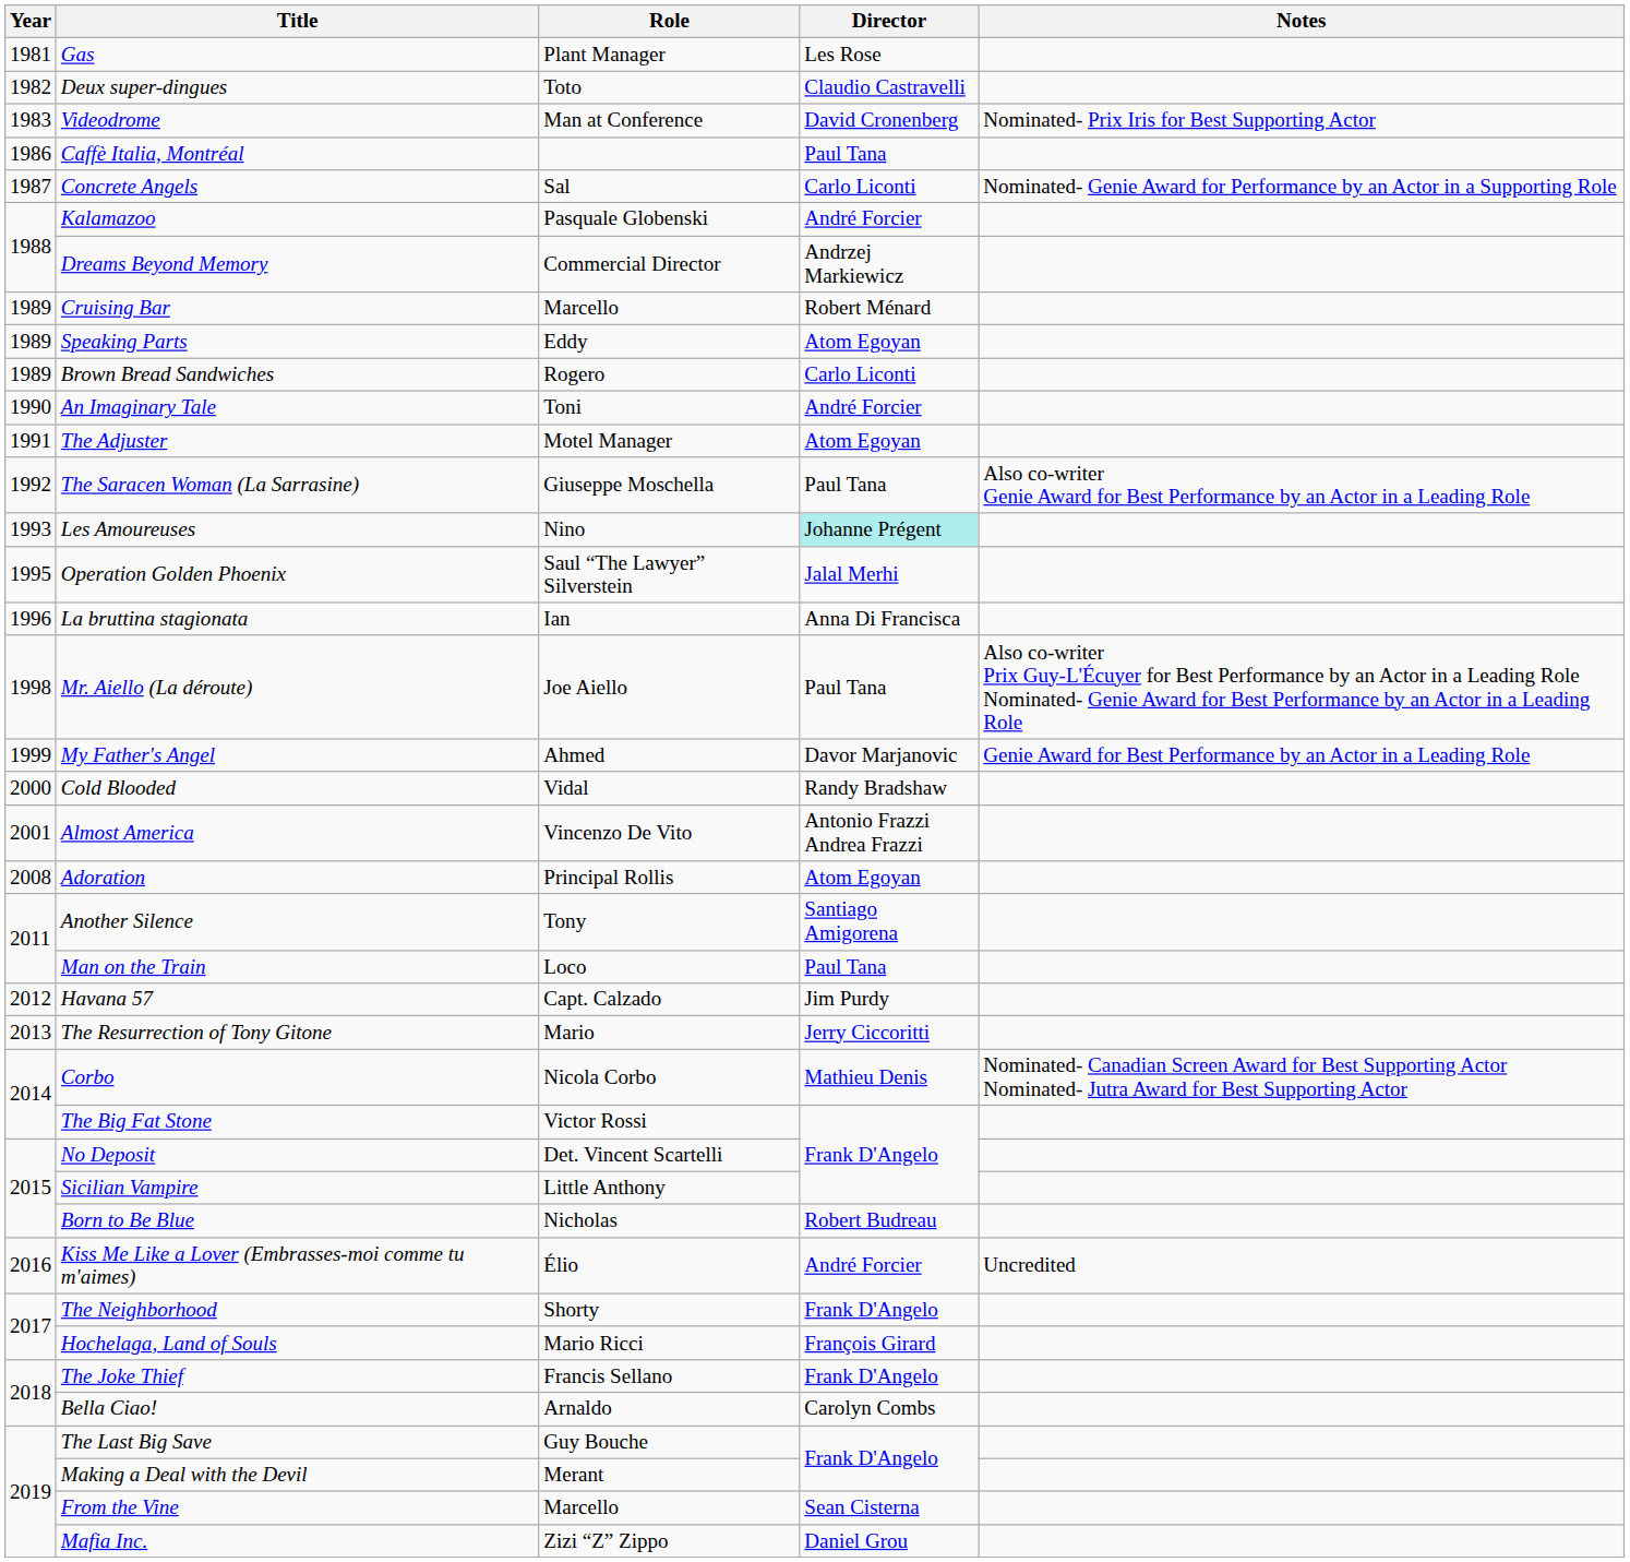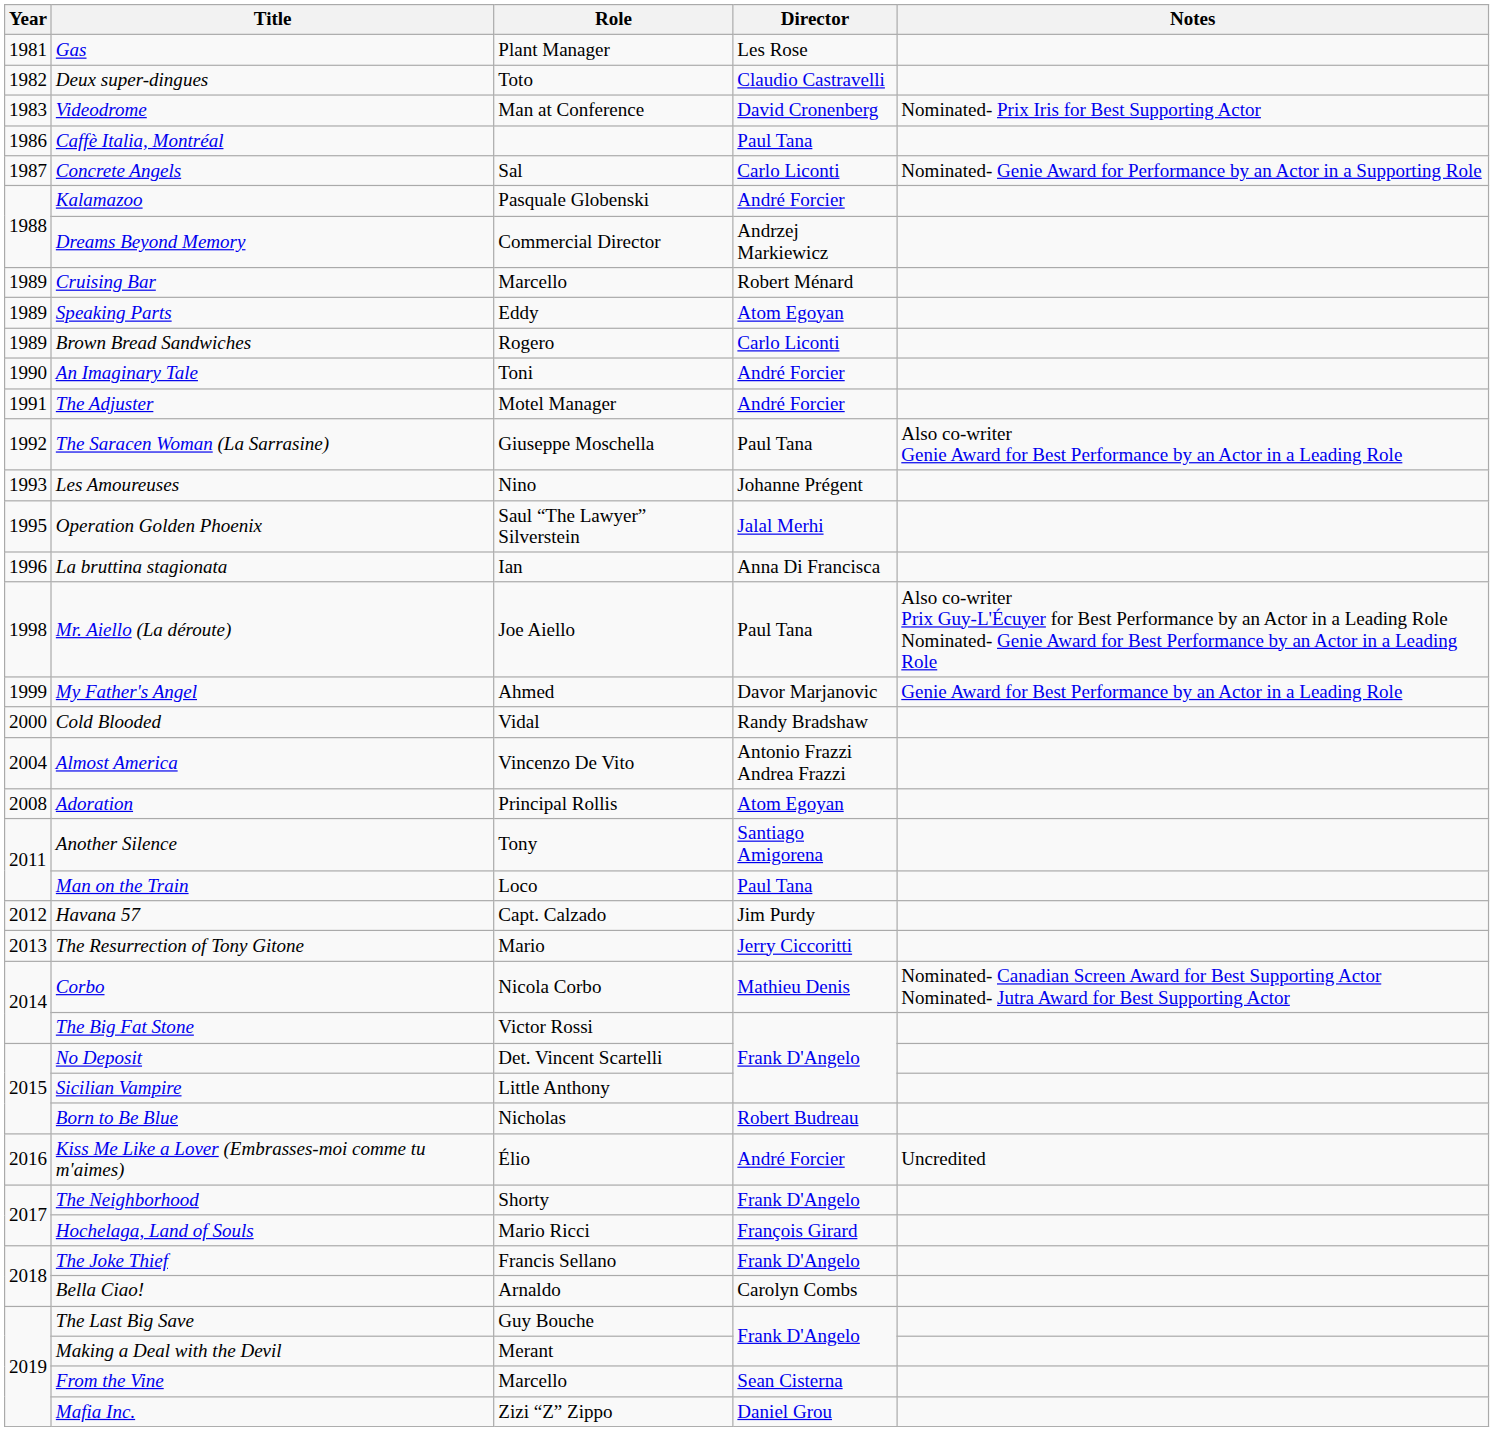The Adjuster | Director: Atom Egoyan -> André Forcier
Les Amoureuses | Director: paleturquoise background -> no background
Almost America | Year: 2001 -> 2004
